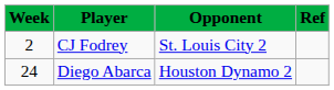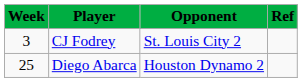CJ Fodrey | Week: 2 -> 3
Diego Abarca | Week: 24 -> 25
